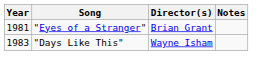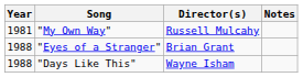+ row: 1981 | "My Own Way" | Russell Mulcahy
"Eyes of a Stranger" | Year: 1981 -> 1988
"Days Like This" | Year: 1983 -> 1988
